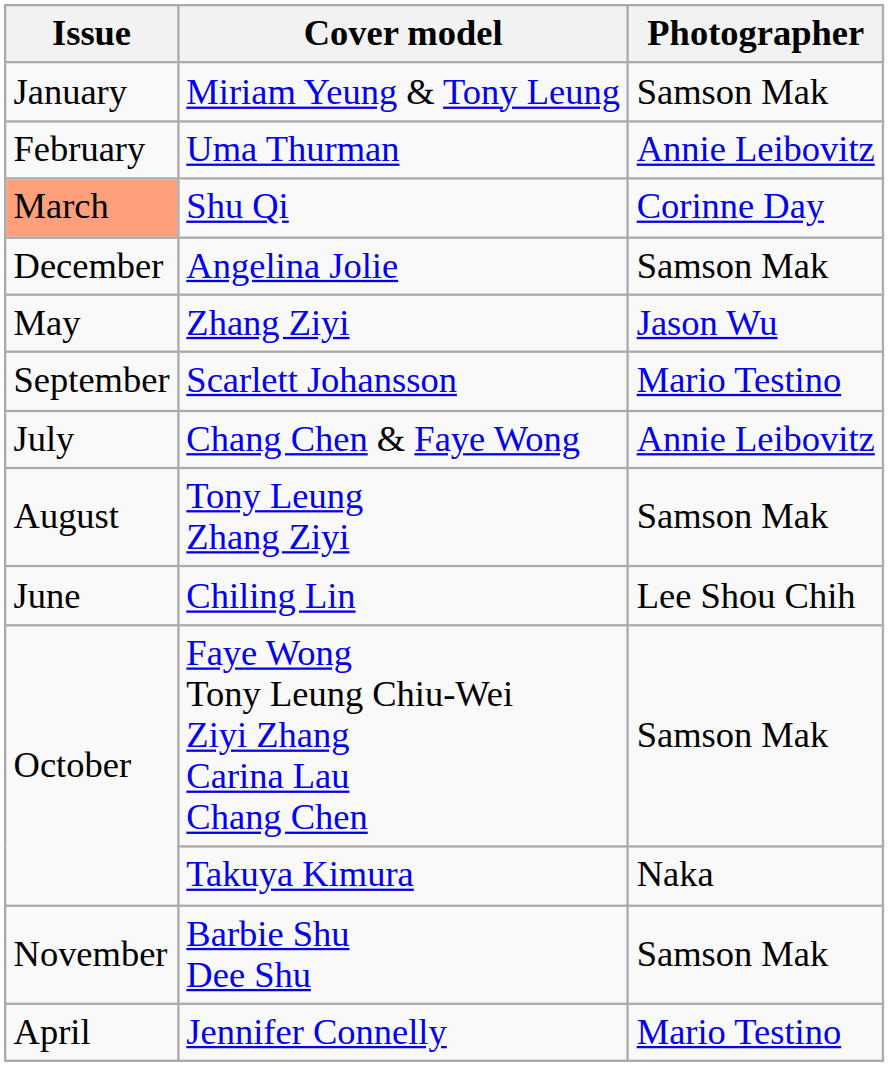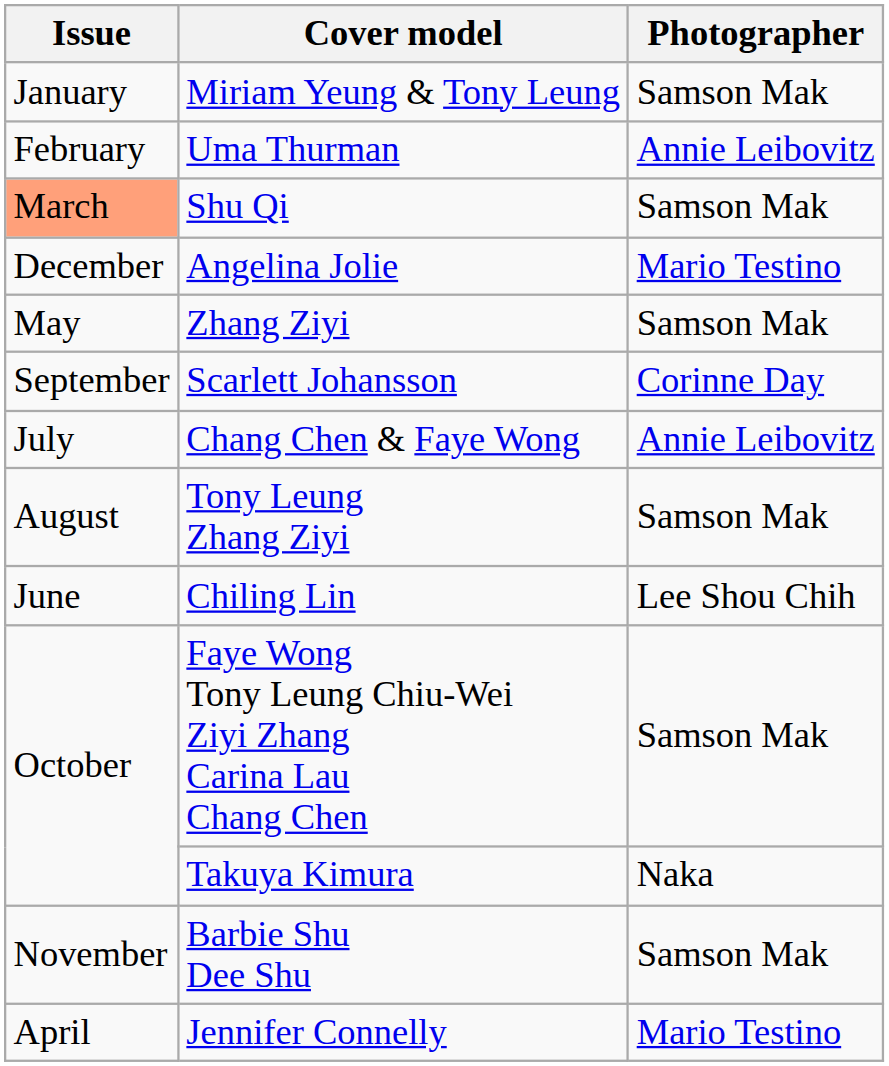Shu Qi | Photographer: Corinne Day -> Samson Mak
Angelina Jolie | Photographer: Samson Mak -> Mario Testino
Zhang Ziyi | Photographer: Jason Wu -> Samson Mak
Scarlett Johansson | Photographer: Mario Testino -> Corinne Day
